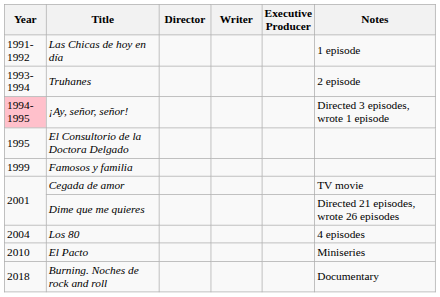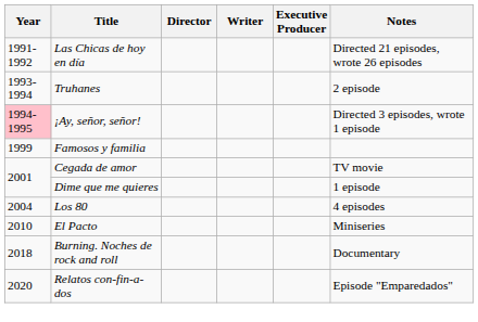Las Chicas de hoy en día | Notes: 1 episode -> Directed 21 episodes, wrote 26 episodes
- row: 1995 | El Consultorio de la Doctora Delgado
Dime que me quieres | Notes: Directed 21 episodes, wrote 26 episodes -> 1 episode
+ row: 2020 | Relatos con-fin-a-dos | Episode "Emparedados"
